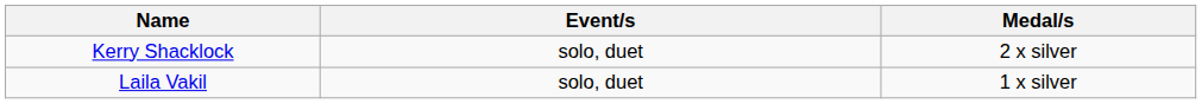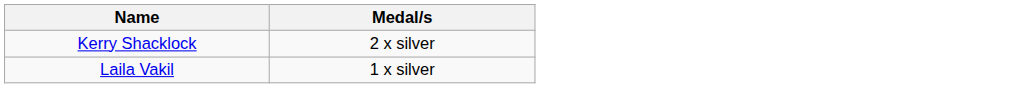- column: Event/s | solo, duet | solo, duet
